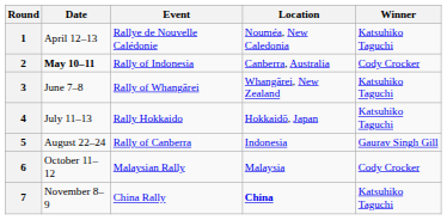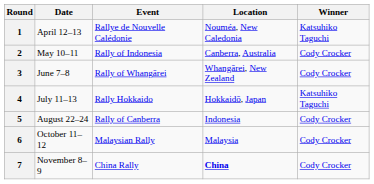2 | Date: bold -> normal
3 | Winner: Katsuhiko Taguchi -> Cody Crocker
5 | Winner: Gaurav Singh Gill -> Cody Crocker
7 | Winner: Katsuhiko Taguchi -> Cody Crocker
